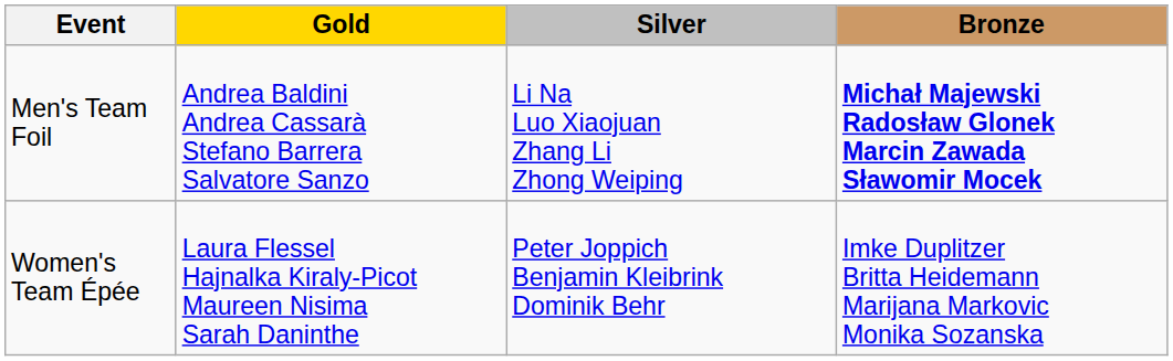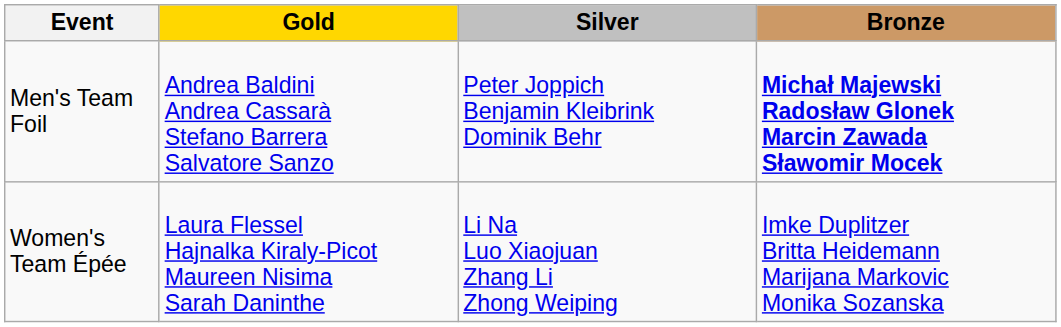Men's Team Foil | Silver: Li Na Luo Xiaojuan Zhang Li Zhong Weiping -> Peter Joppich Benjamin Kleibrink Dominik Behr
Women's Team Épée | Silver: Peter Joppich Benjamin Kleibrink Dominik Behr -> Li Na Luo Xiaojuan Zhang Li Zhong Weiping
